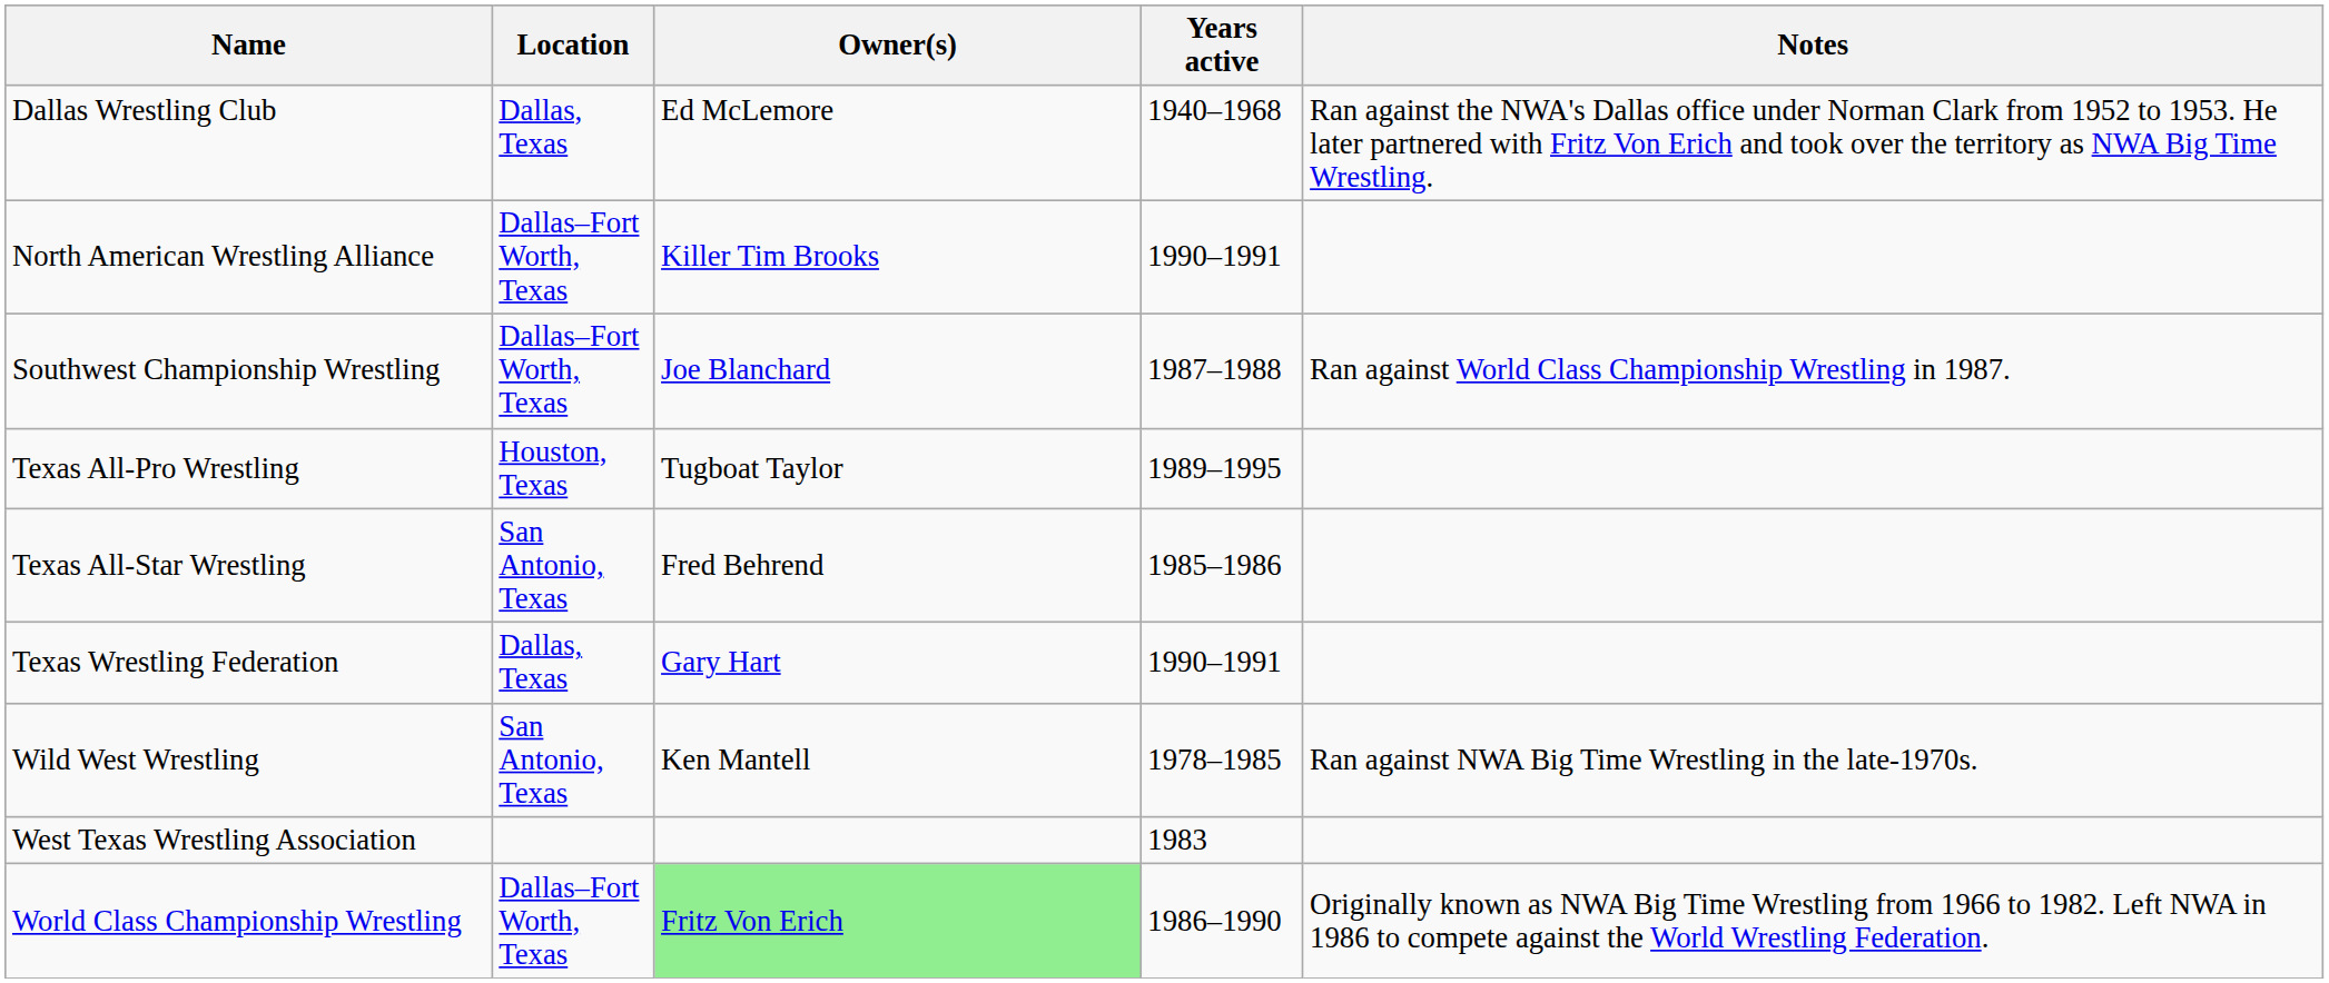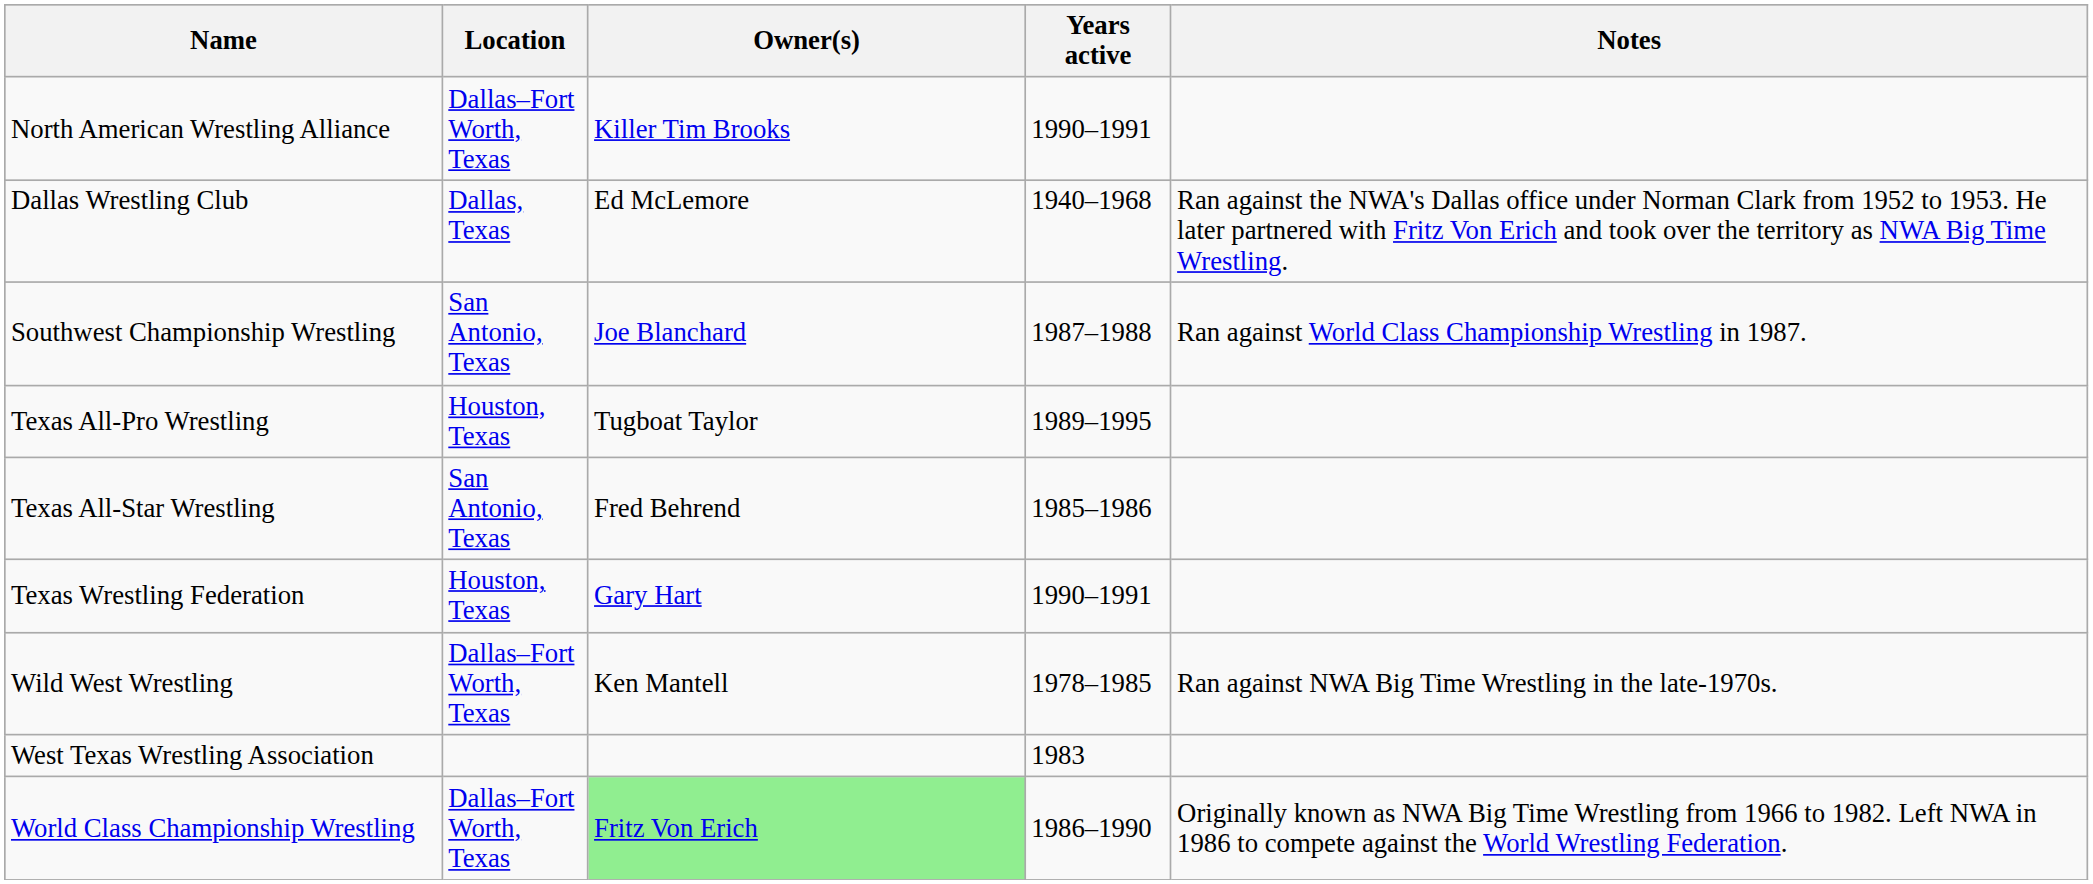rows swapped: Dallas Wrestling Club <-> North American Wrestling Alliance
Southwest Championship Wrestling | Location: Dallas–Fort Worth, Texas -> San Antonio, Texas
Texas Wrestling Federation | Location: Dallas, Texas -> Houston, Texas
Wild West Wrestling | Location: San Antonio, Texas -> Dallas–Fort Worth, Texas
